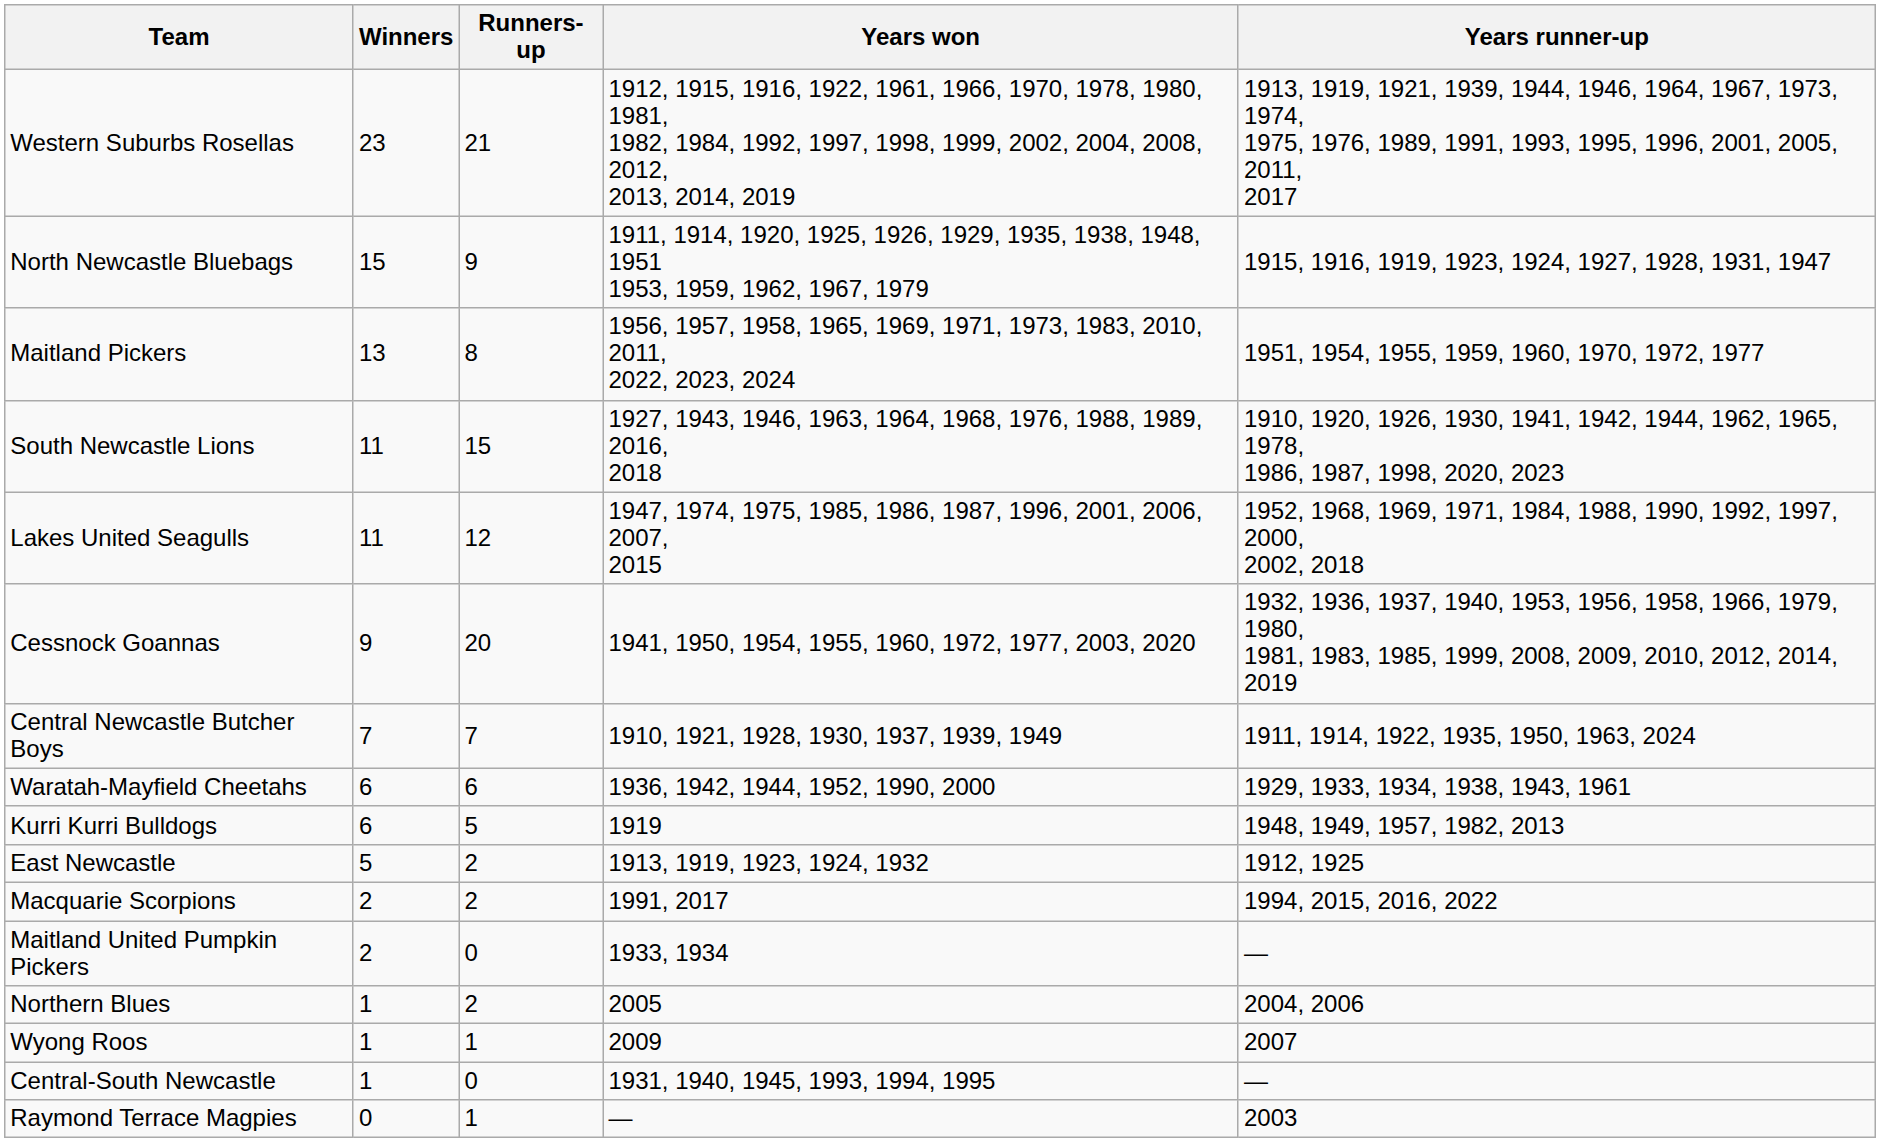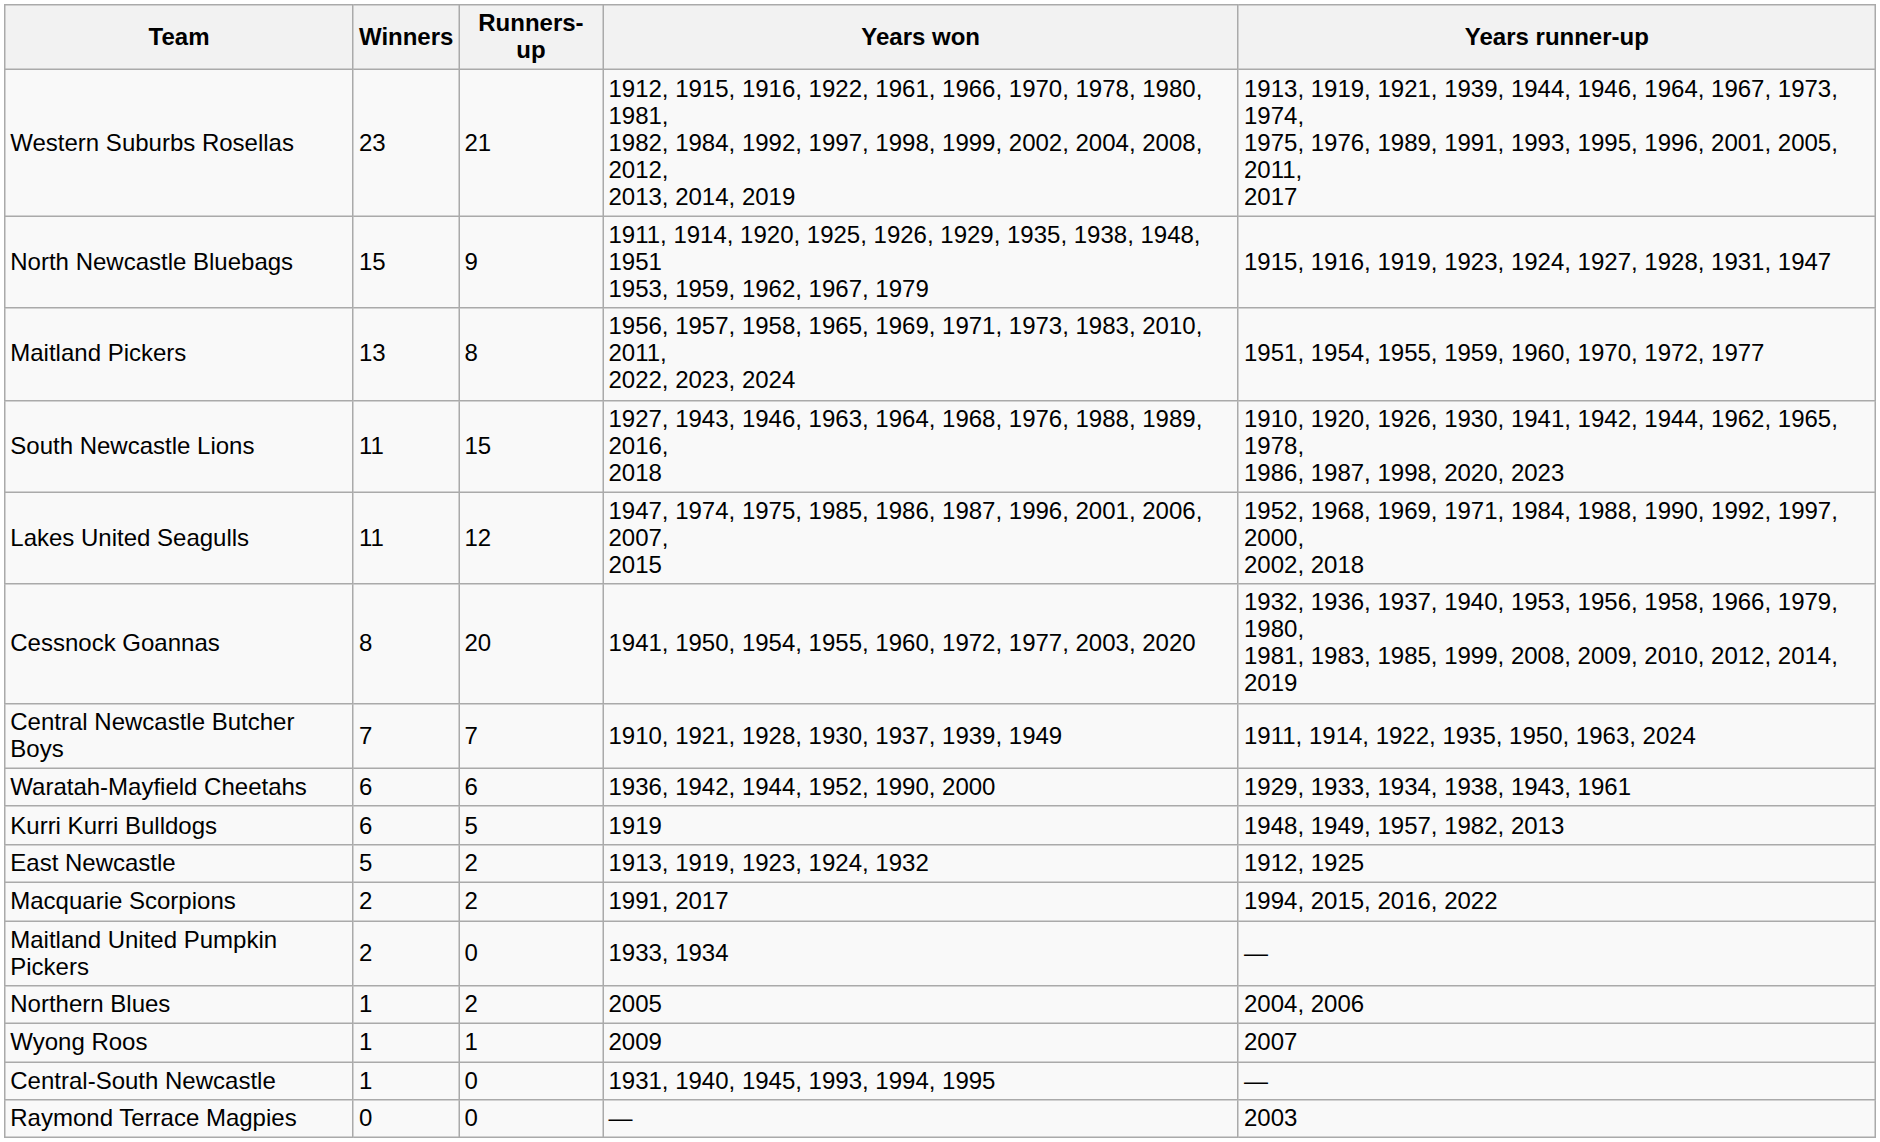Cessnock Goannas | Winners: 9 -> 8
Raymond Terrace Magpies | Runners-up: 1 -> 0
